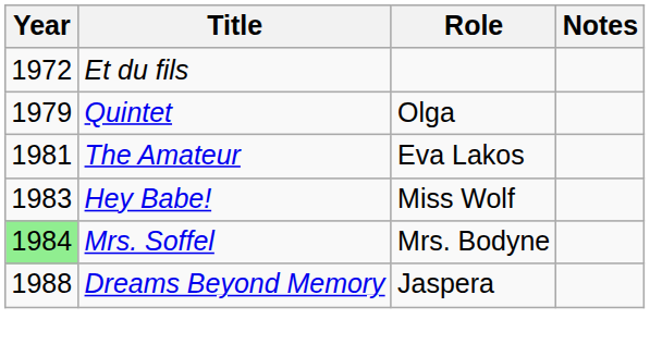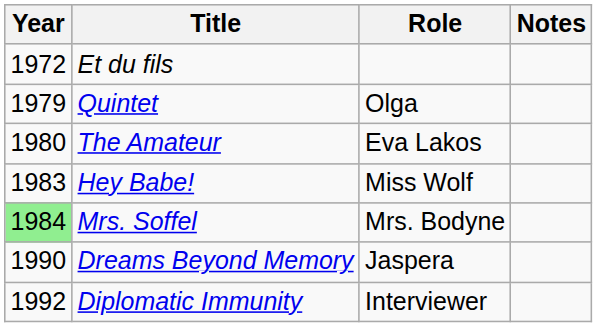The Amateur | Year: 1981 -> 1980
Dreams Beyond Memory | Year: 1988 -> 1990
+ row: 1992 | Diplomatic Immunity | Interviewer
